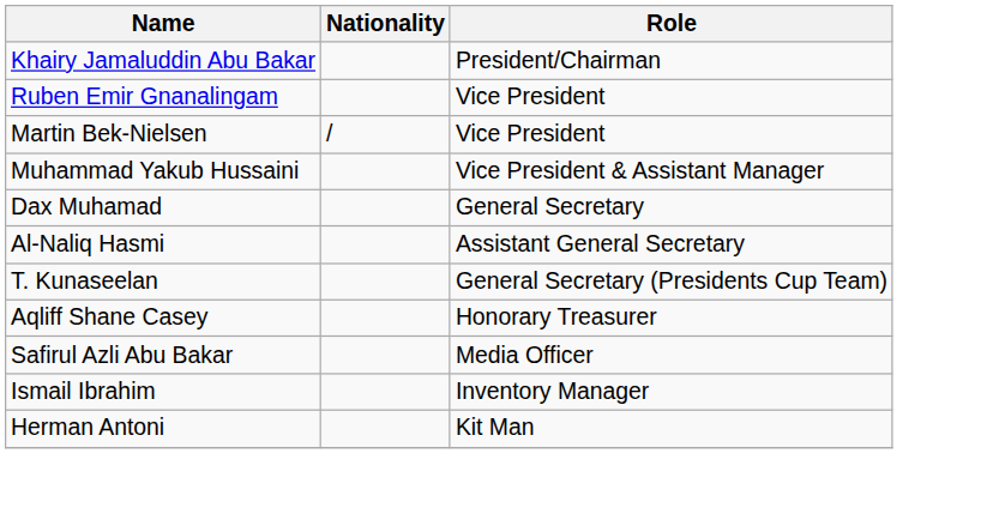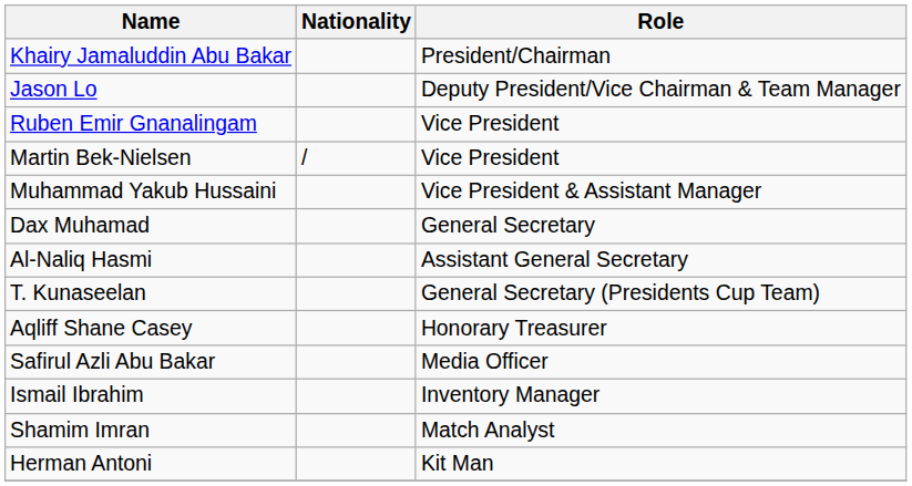+ row: Jason Lo | Deputy President/Vice Chairman & Team Manager
+ row: Shamim Imran | Match Analyst
